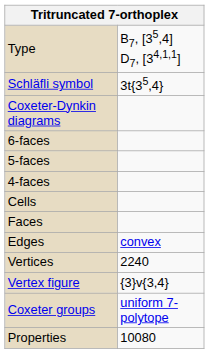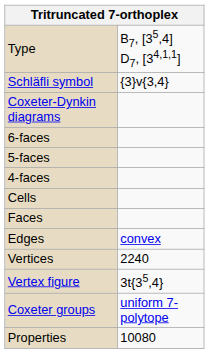Schläfli symbol | column 2: 3t{35,4} -> {3}v{3,4}
Vertex figure | column 2: {3}v{3,4} -> 3t{35,4}
